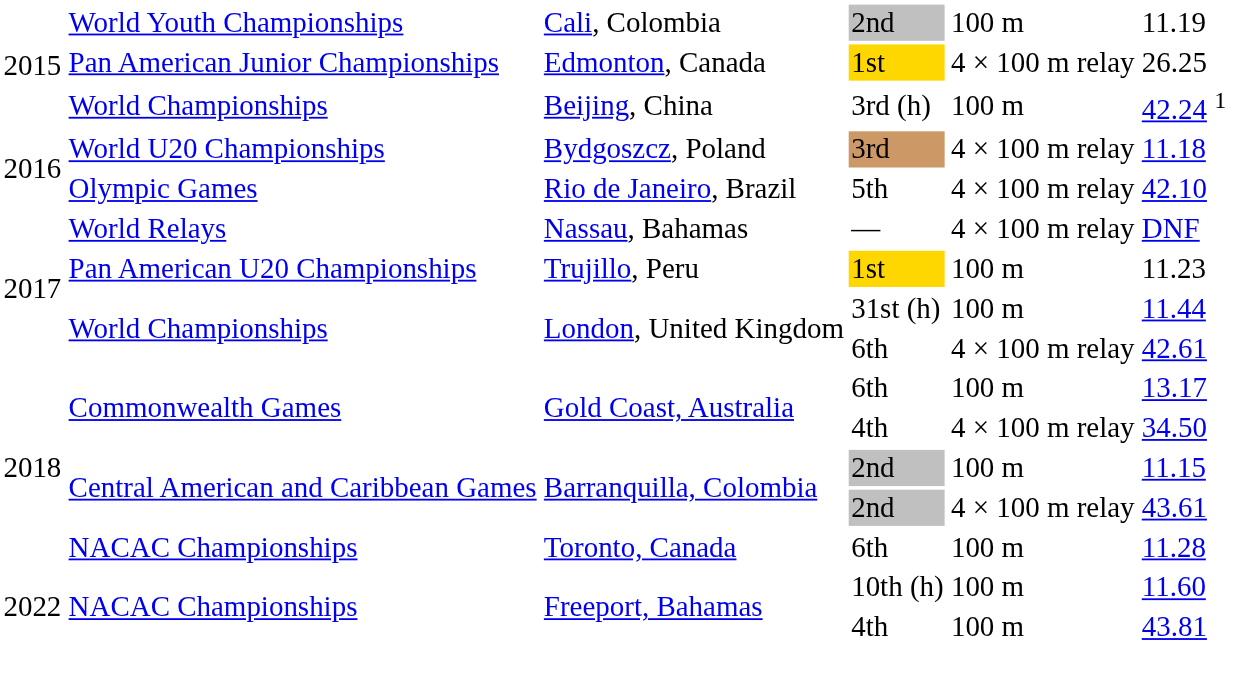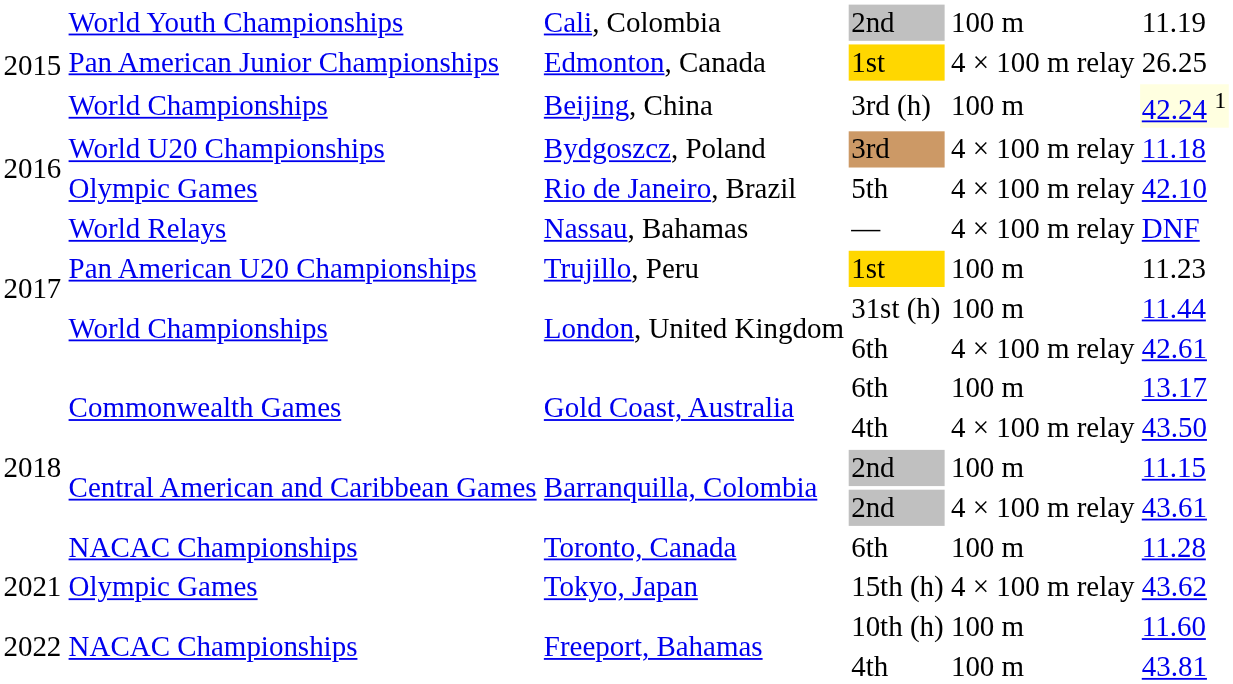Beijing, China | column 6: no background -> lightyellow background
Gold Coast, Australia / 4th | column 6: 34.50 -> 43.50
+ row: 2021 | Olympic Games | Tokyo, Japan | 15th (h) | 4 × 100 m relay | 43.62
